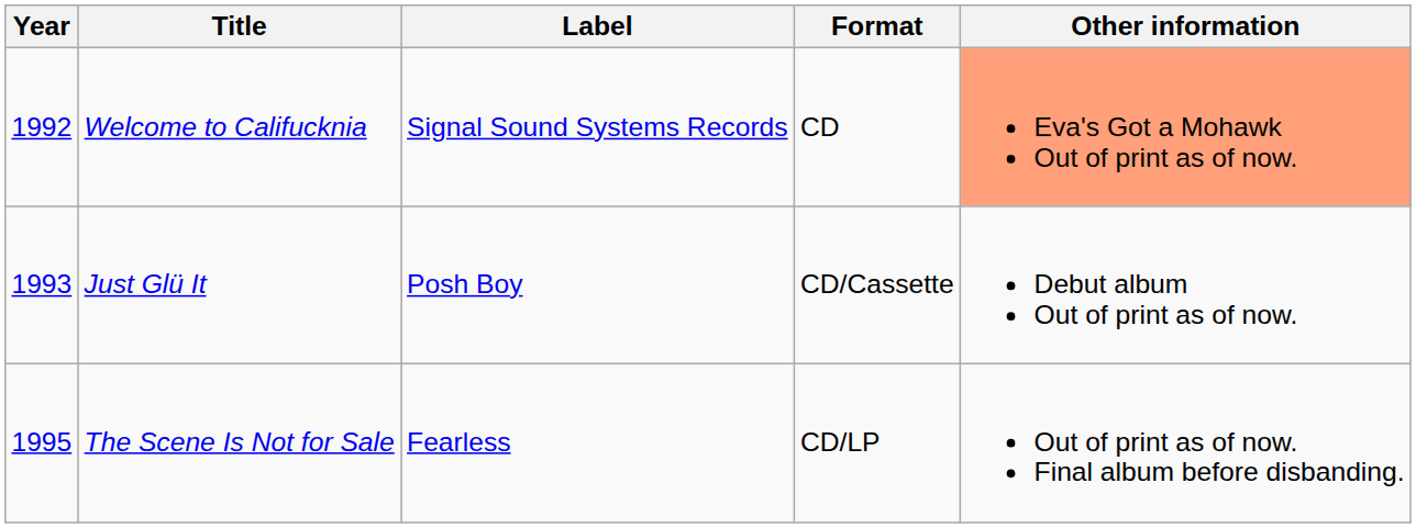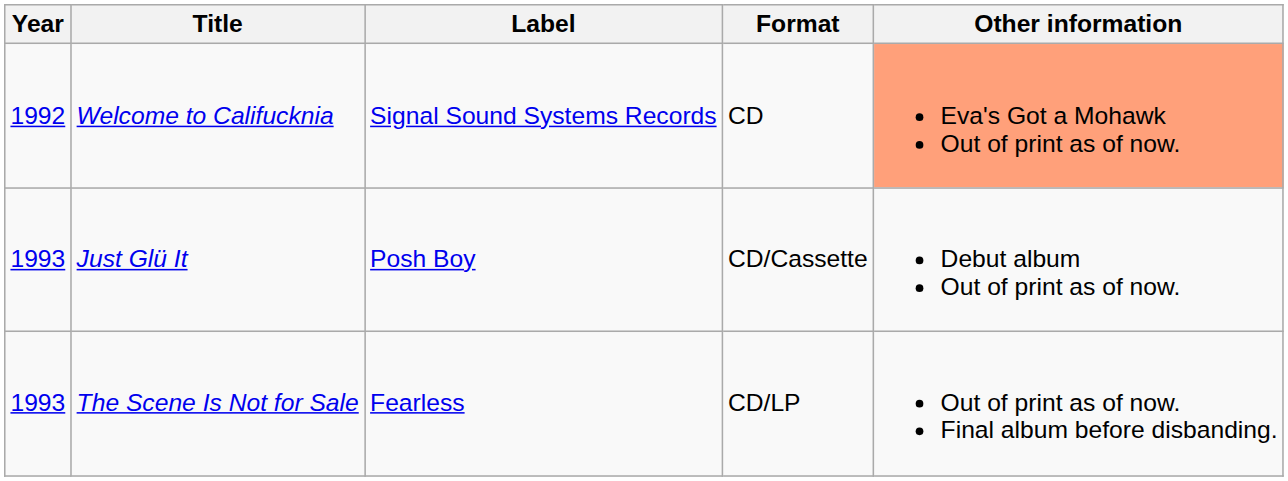The Scene Is Not for Sale | Year: 1995 -> 1993
